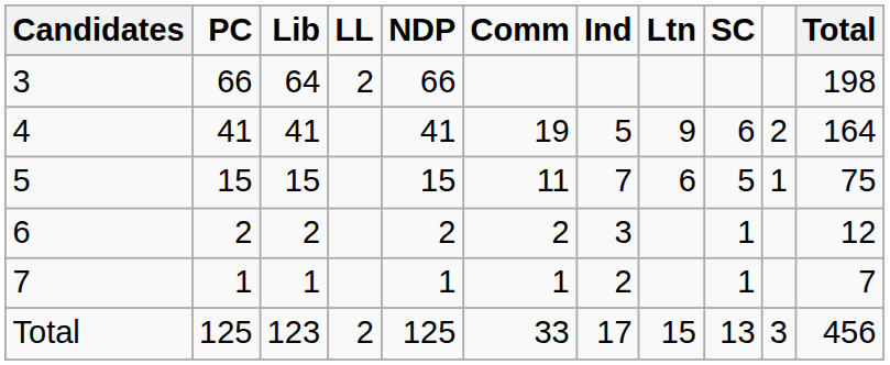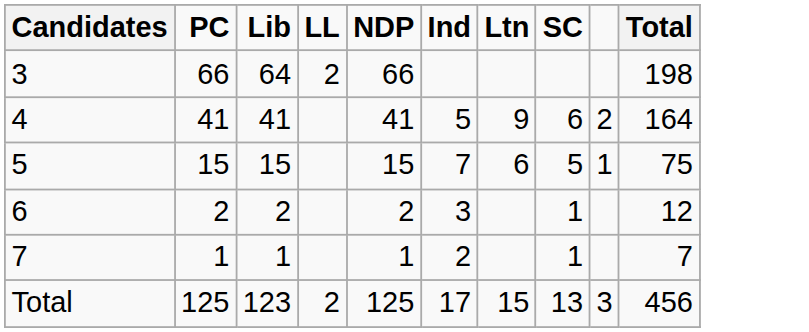- column: Comm | 19 | 11 | 2 | 1 | 33
